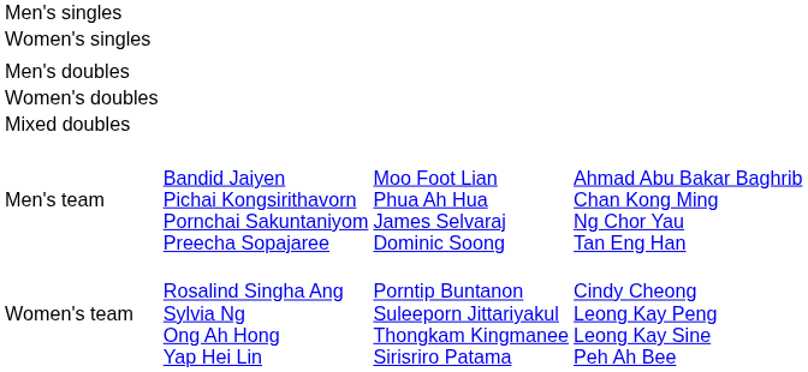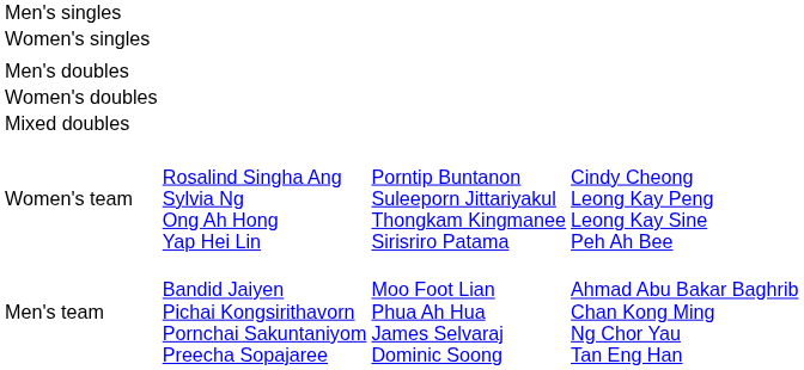rows swapped: Men's team <-> Women's team
